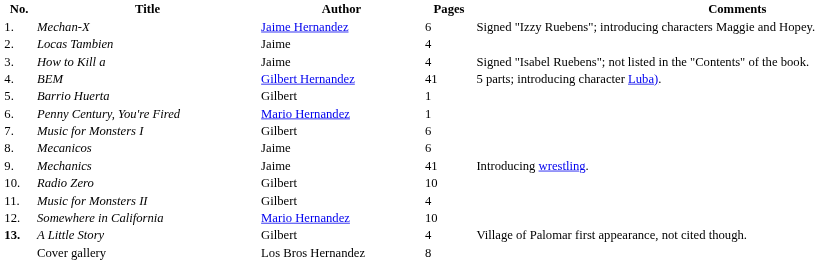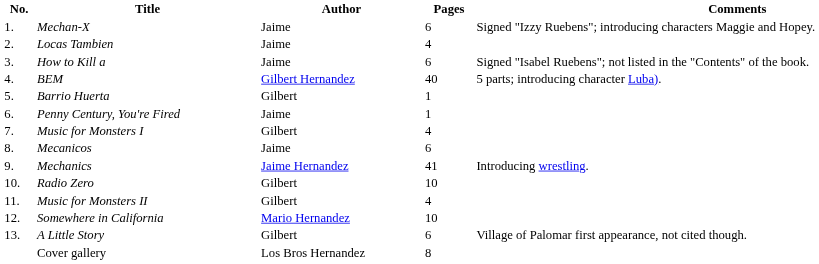Mechan-X | Author: Jaime Hernandez -> Jaime
How to Kill a | Pages: 4 -> 6
BEM | Pages: 41 -> 40
Penny Century, You're Fired | Author: Mario Hernandez -> Jaime
Music for Monsters I | Pages: 6 -> 4
Mechanics | Author: Jaime -> Jaime Hernandez
A Little Story | No.: bold -> normal
A Little Story | Pages: 4 -> 6
